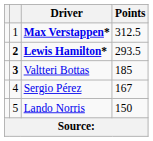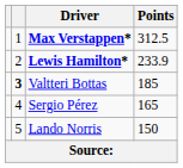Lewis Hamilton* | column 2: bold -> normal
Lewis Hamilton* | Points: 293.5 -> 233.9
Sergio Pérez | Points: 167 -> 165
